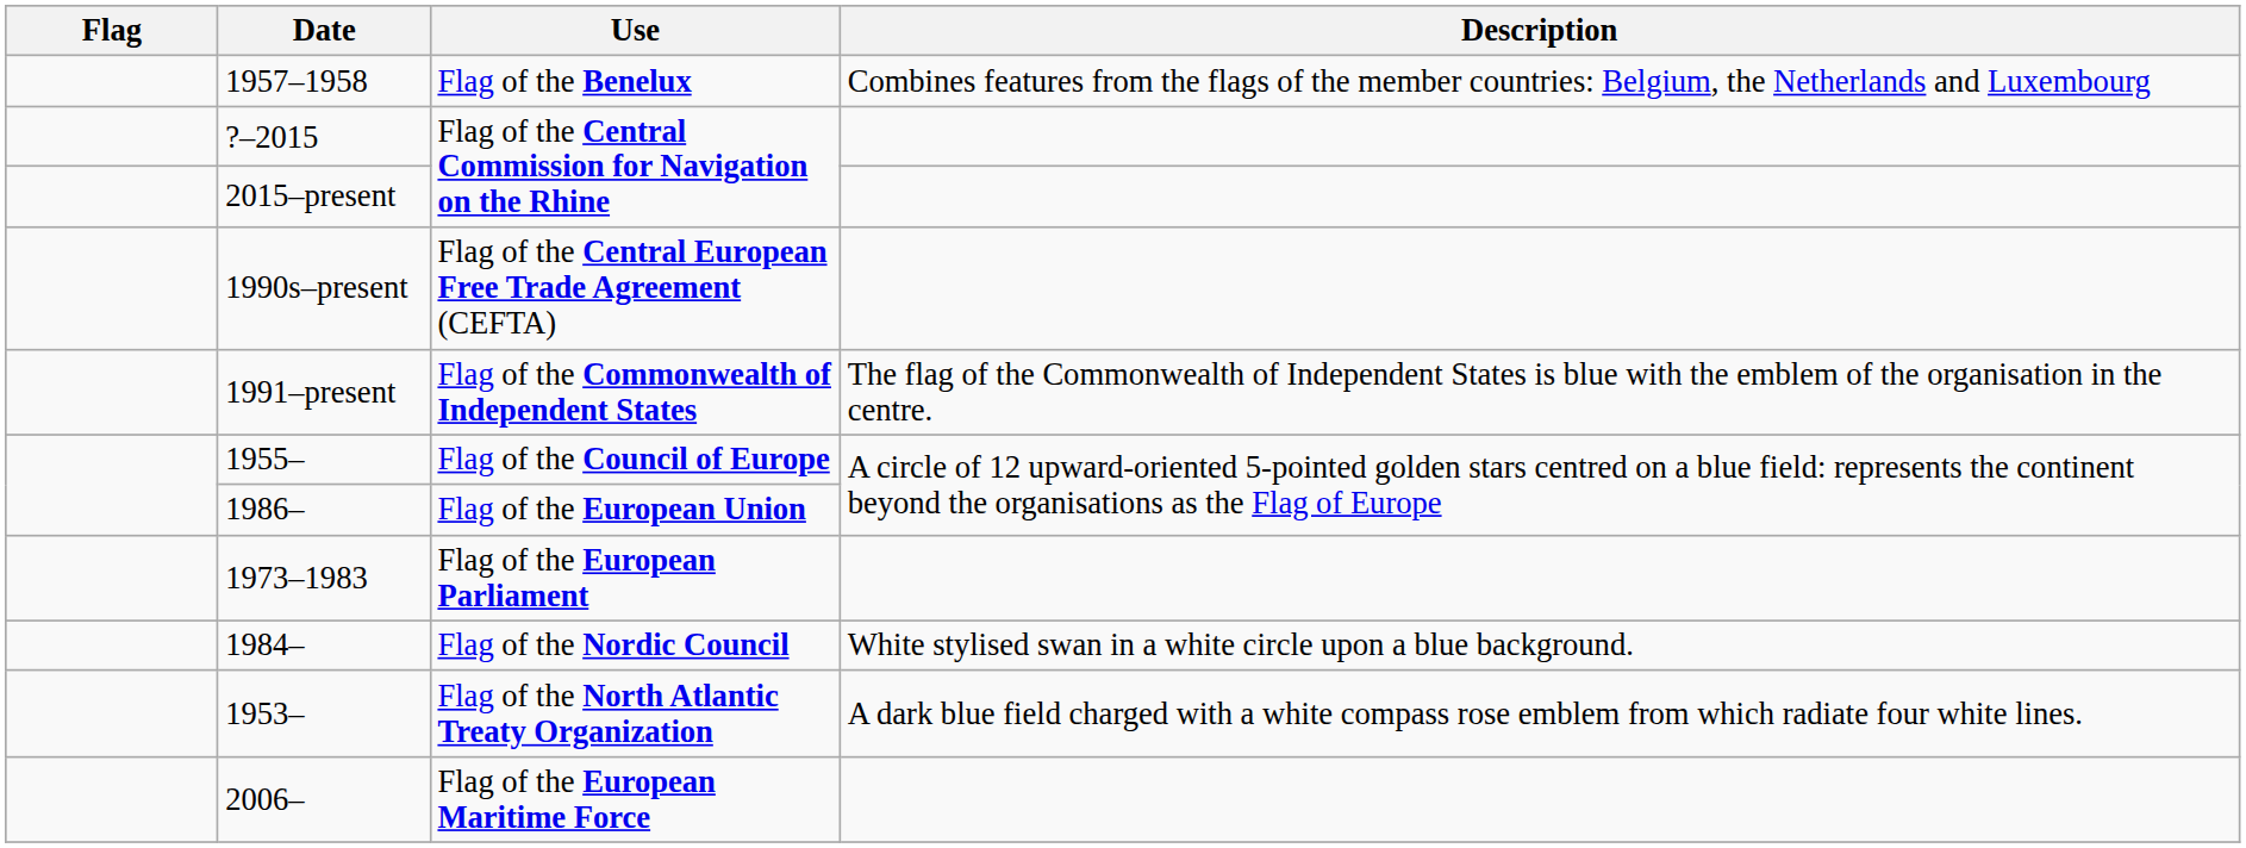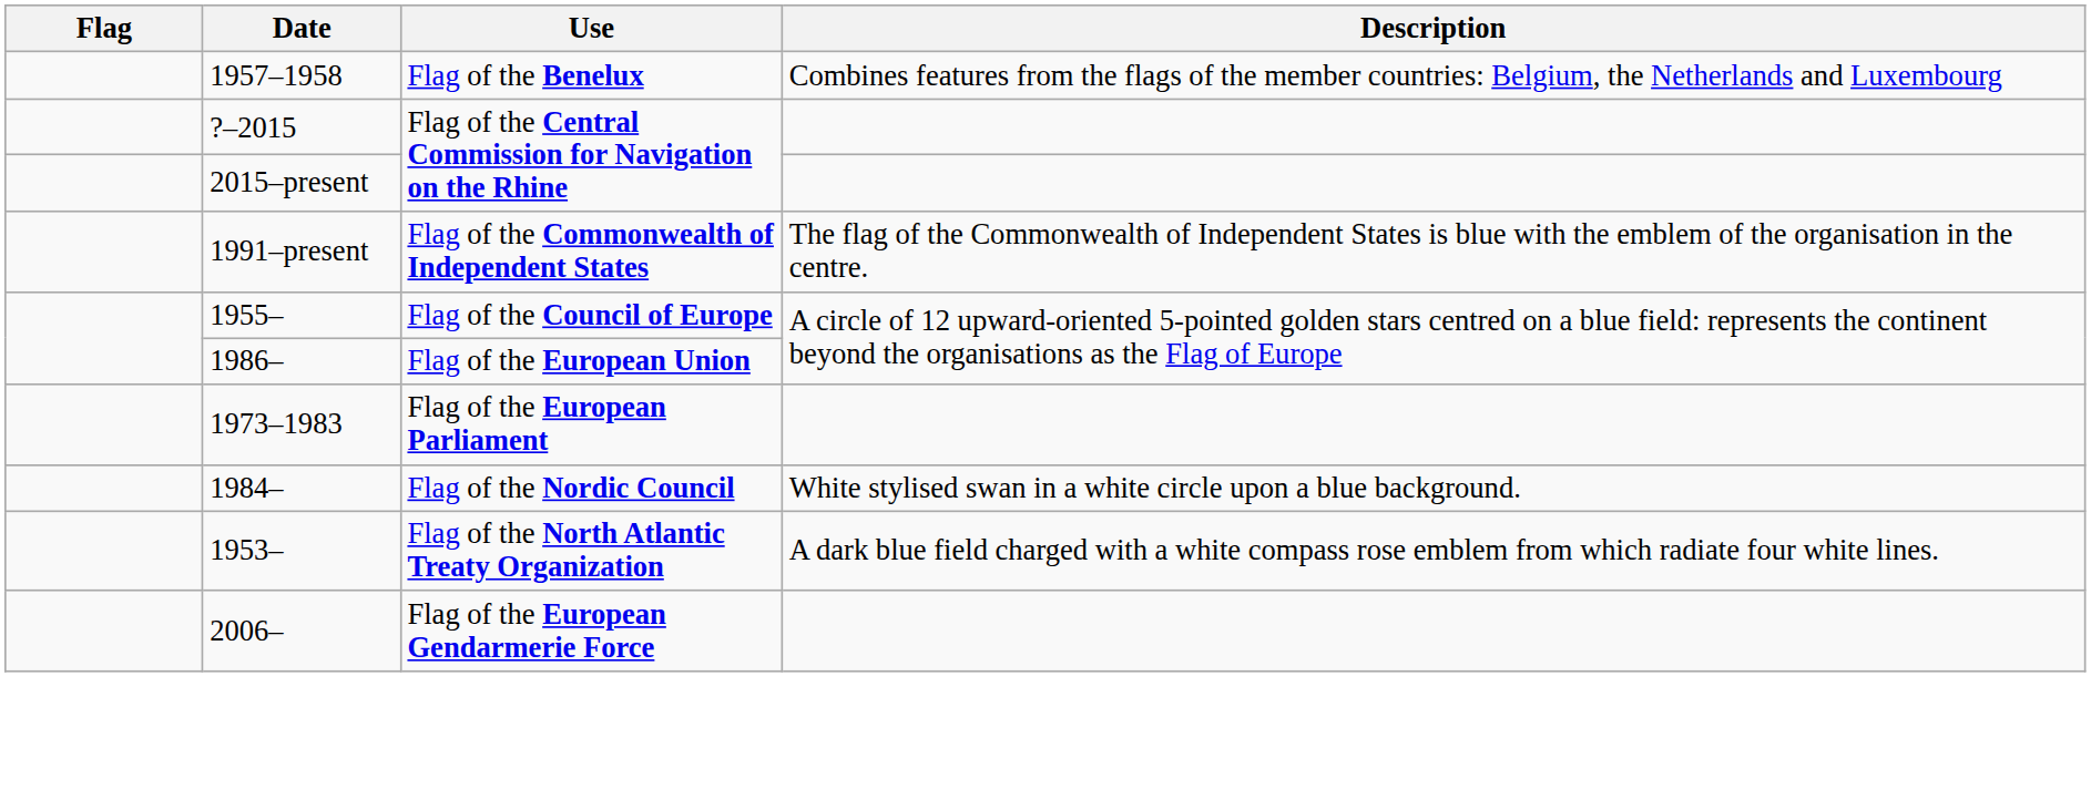- row: 1990s–present | Flag of the Central European Free Trade Agreement (CEFTA)
+ row: 2006– | Flag of the European Gendarmerie Force
- row: 2006– | Flag of the European Maritime Force
